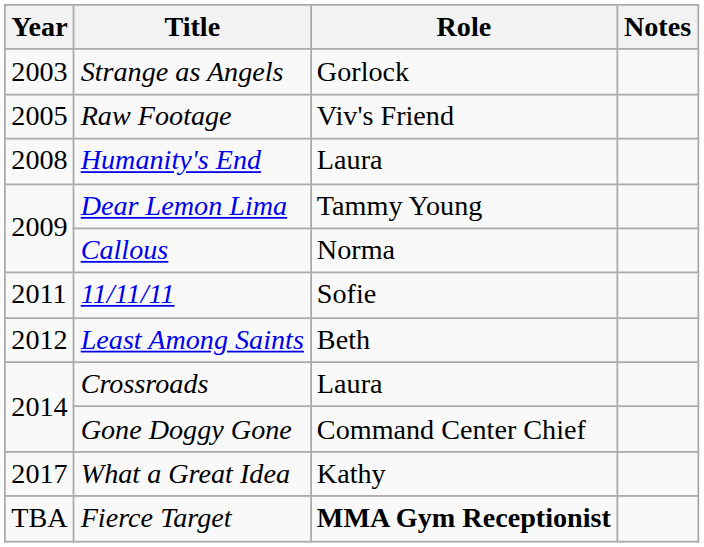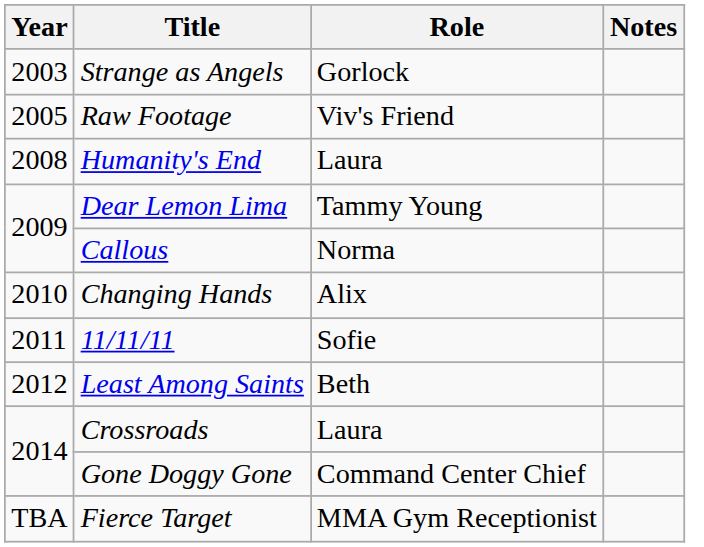+ row: 2010 | Changing Hands | Alix
- row: 2017 | What a Great Idea | Kathy
Fierce Target | Role: bold -> normal
